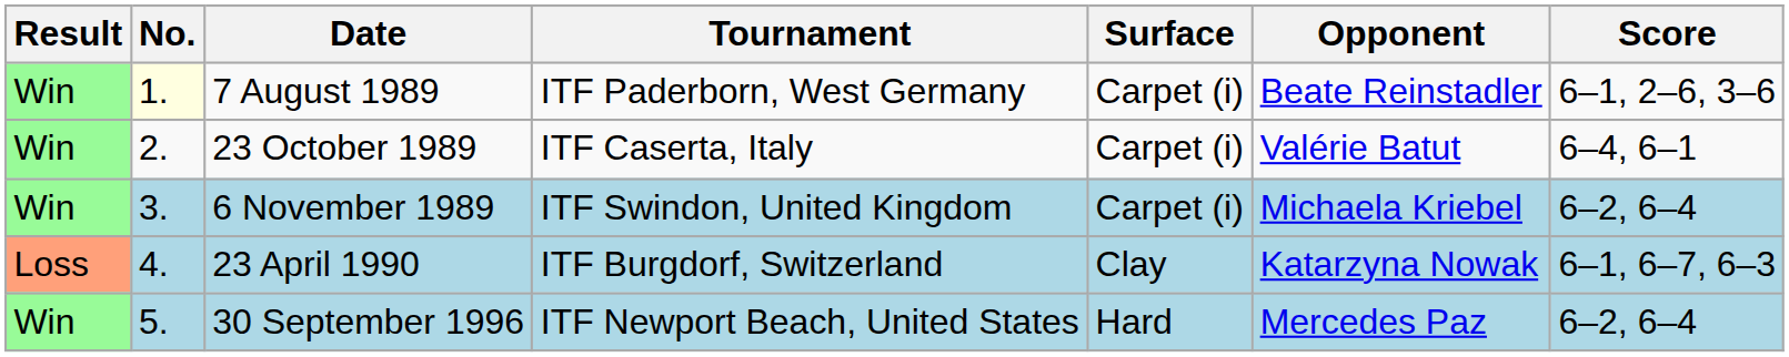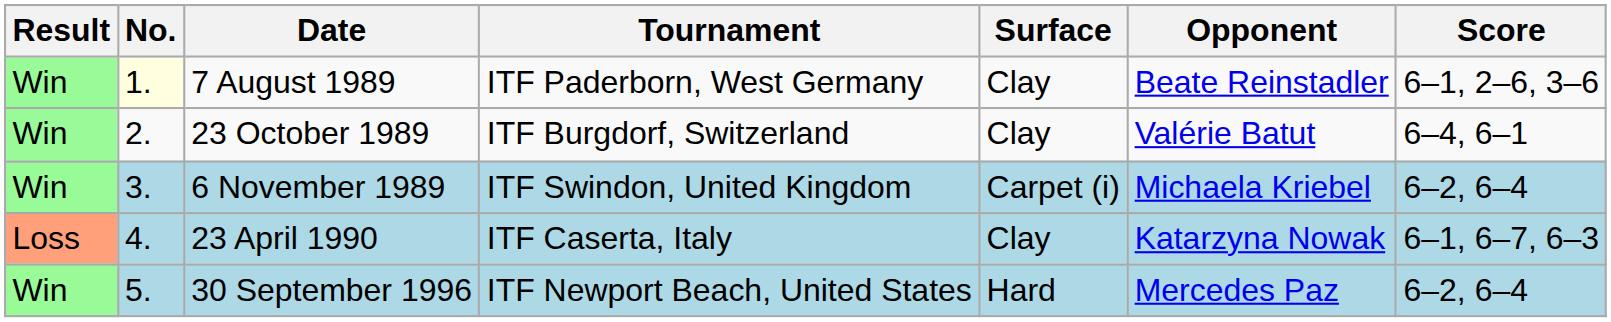7 August 1989 | Surface: Carpet (i) -> Clay
23 October 1989 | Tournament: ITF Caserta, Italy -> ITF Burgdorf, Switzerland
23 October 1989 | Surface: Carpet (i) -> Clay
23 April 1990 | Tournament: ITF Burgdorf, Switzerland -> ITF Caserta, Italy
